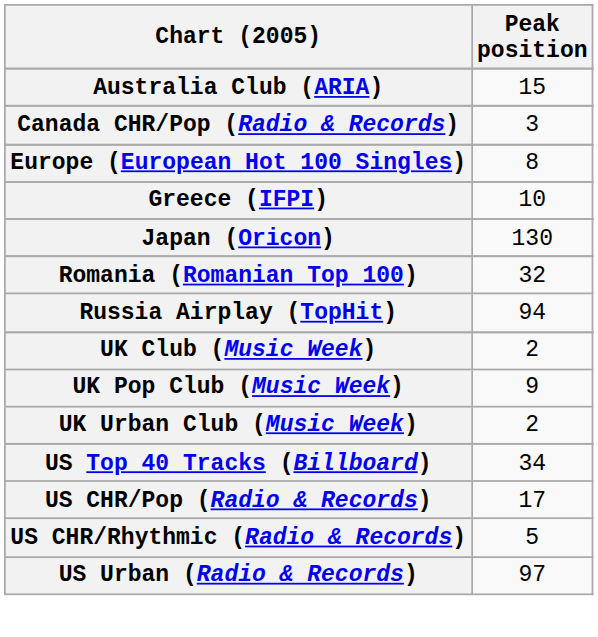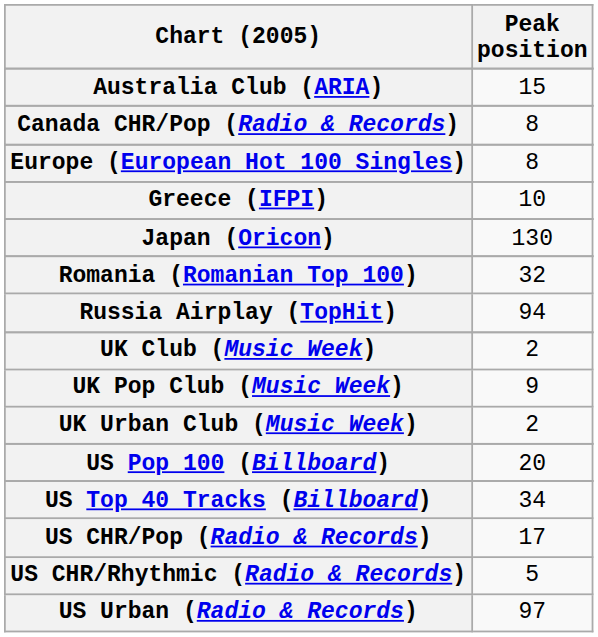Canada CHR/Pop (Radio & Records) | Peak position: 3 -> 8
+ row: US Pop 100 (Billboard) | 20
